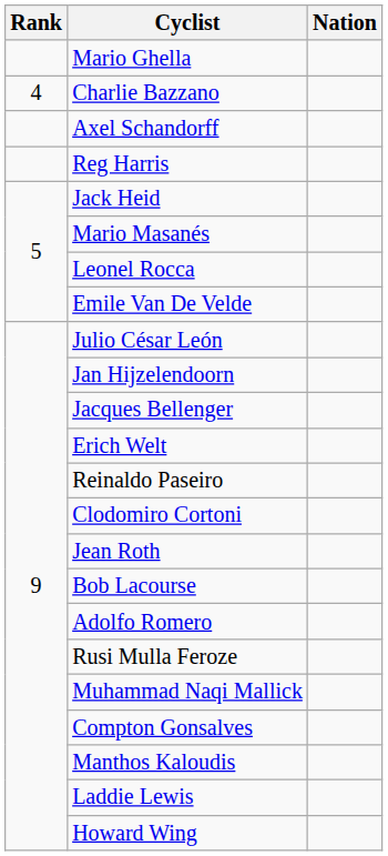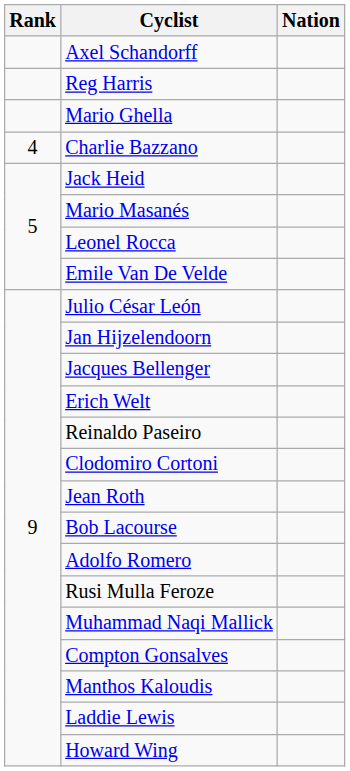rows swapped: Mario Ghella <-> Axel Schandorff
rows swapped: Reg Harris <-> Charlie Bazzano
